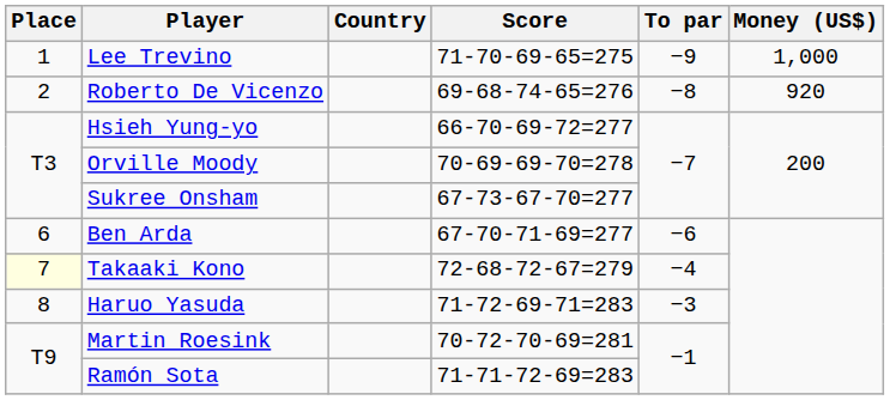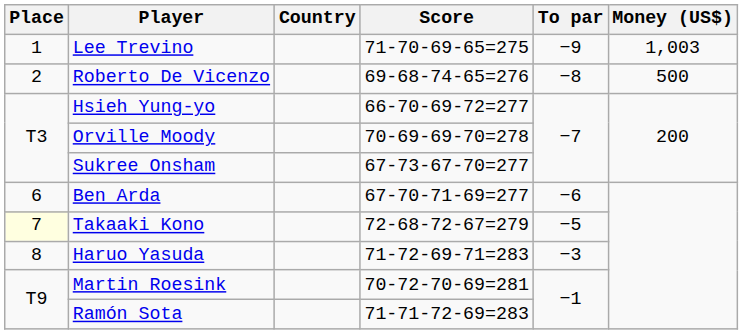Lee Trevino | Money (US$): 1,000 -> 1,003
Roberto De Vicenzo | Money (US$): 920 -> 500
Takaaki Kono | To par: −4 -> −5
